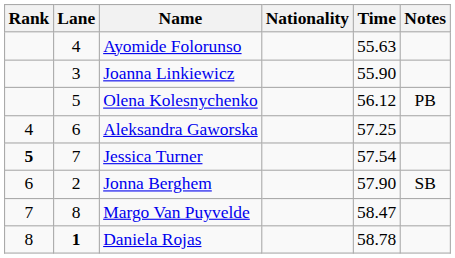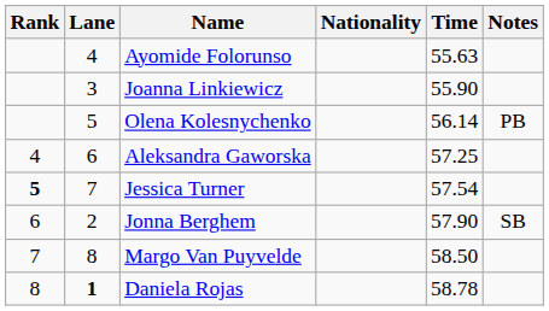Olena Kolesnychenko | Time: 56.12 -> 56.14
Margo Van Puyvelde | Time: 58.47 -> 58.50
